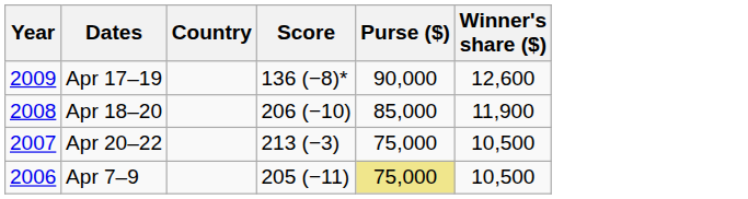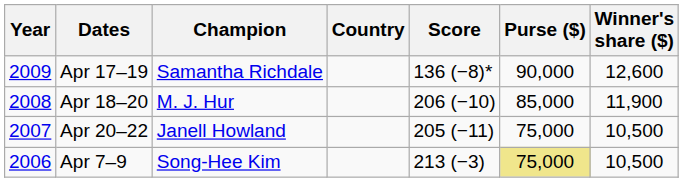+ column: Champion | Samantha Richdale | M. J. Hur | Janell Howland | Song-Hee Kim
Apr 20–22 | Score: 213 (−3) -> 205 (−11)
Apr 7–9 | Score: 205 (−11) -> 213 (−3)
